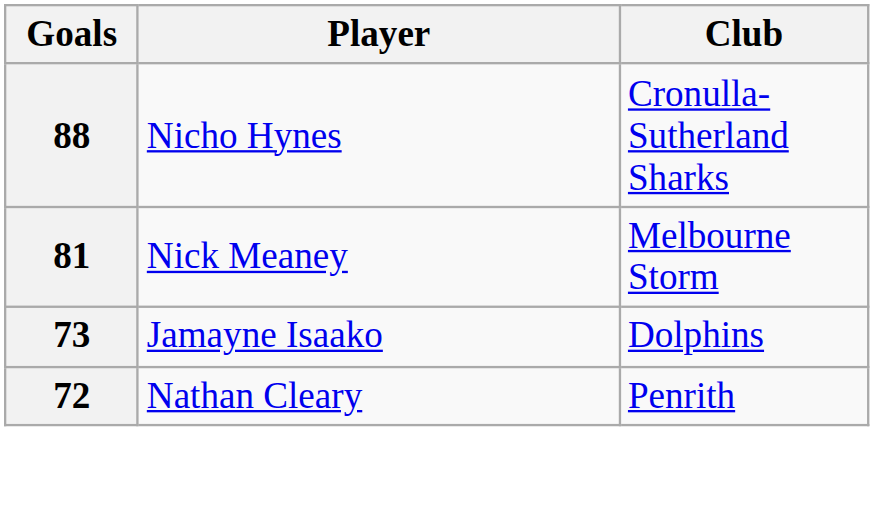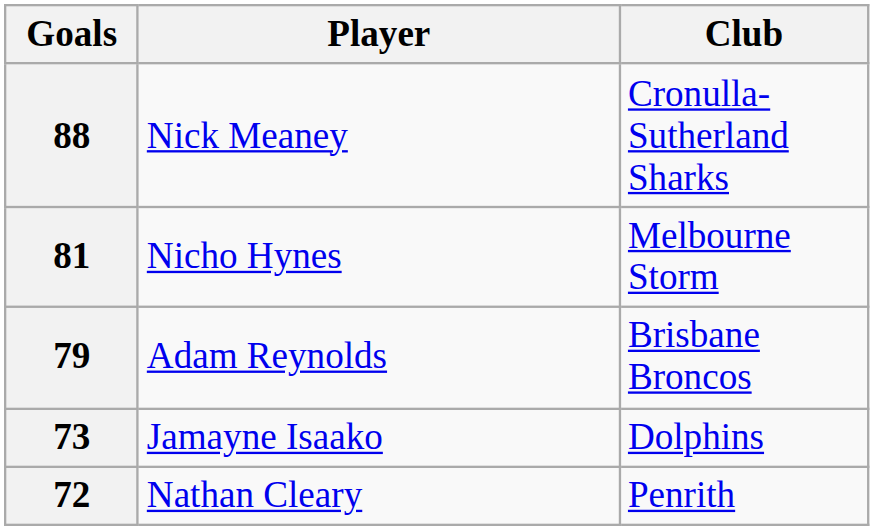88 | Player: Nicho Hynes -> Nick Meaney
81 | Player: Nick Meaney -> Nicho Hynes
+ row: 79 | Adam Reynolds | Brisbane Broncos
